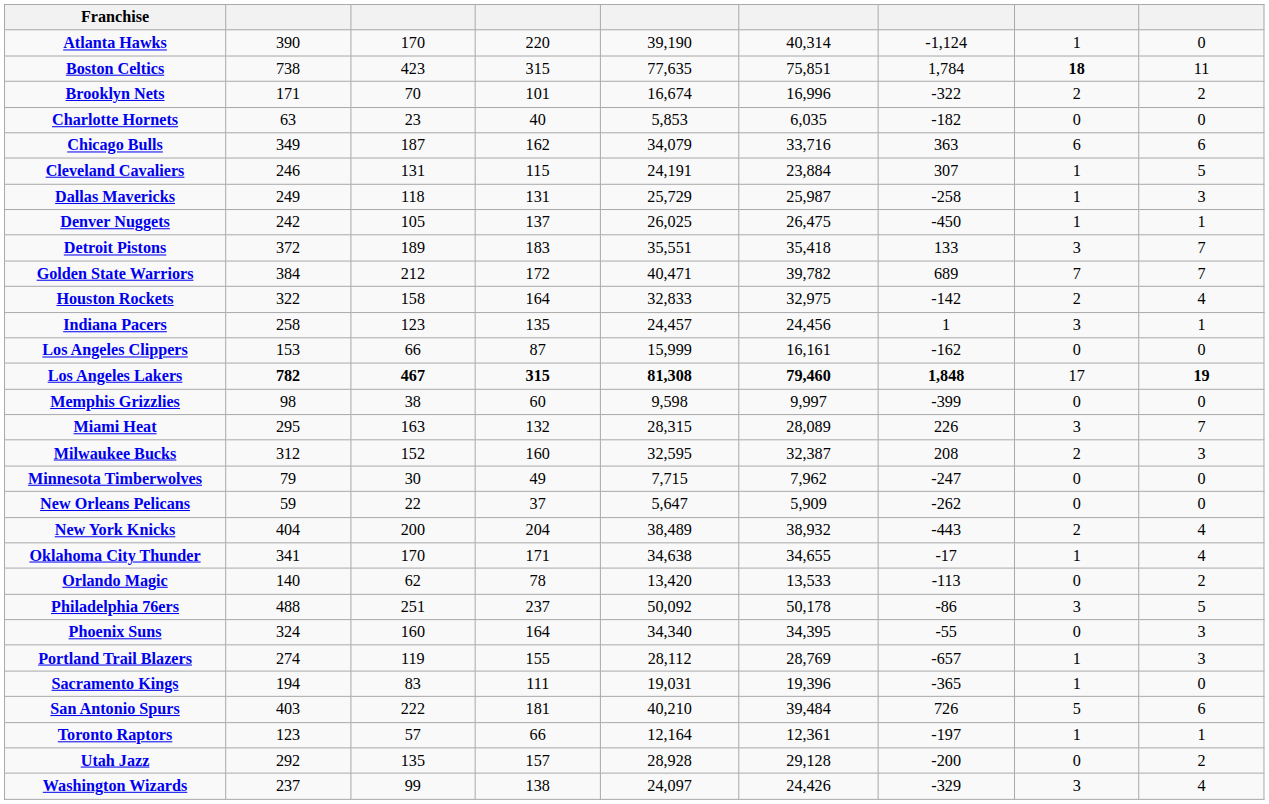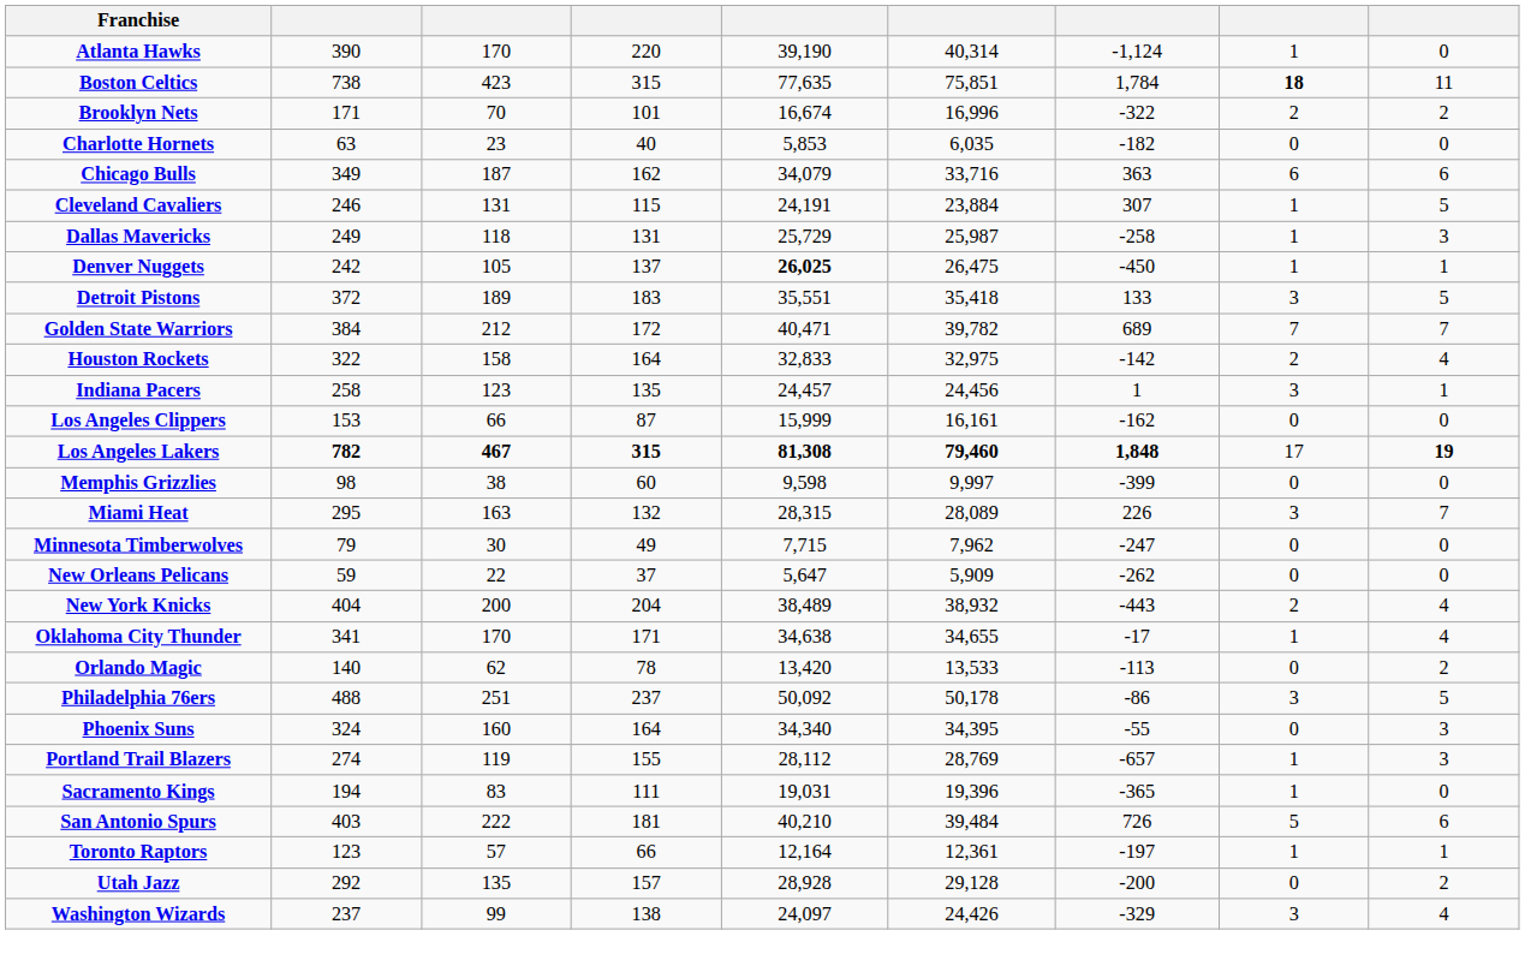Denver Nuggets | column 5: normal -> bold
Detroit Pistons | column 9: 7 -> 5
- row: Milwaukee Bucks | 312 | 152 | 160 | 32,595 | 32,387 | 208 | 2 | 3
